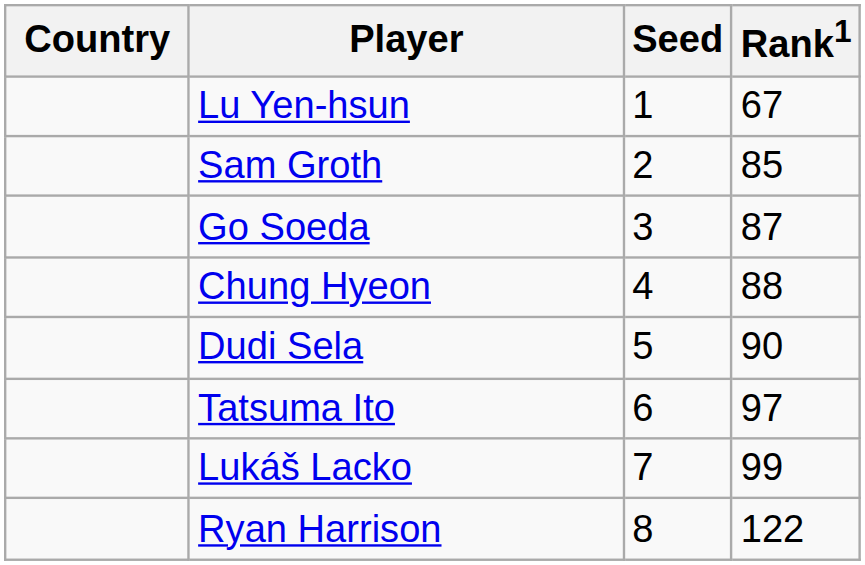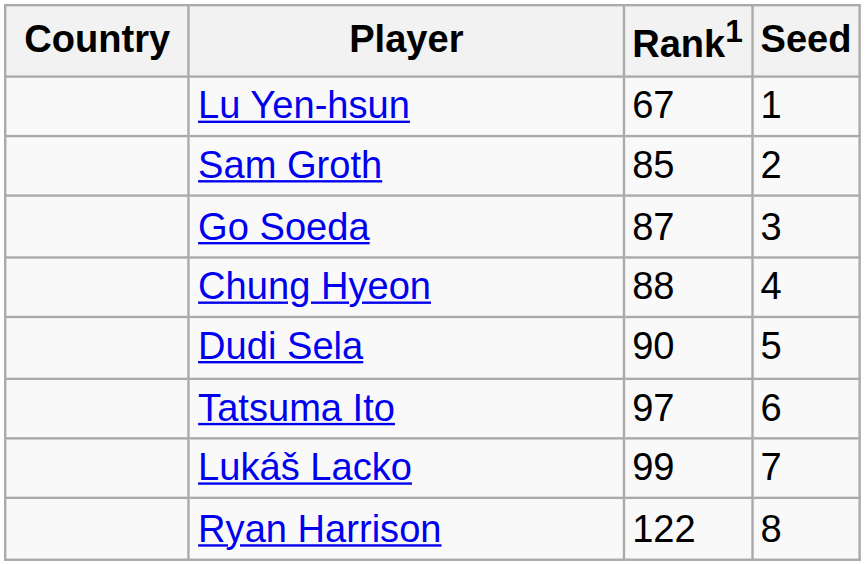columns swapped: Rank1 <-> Seed
